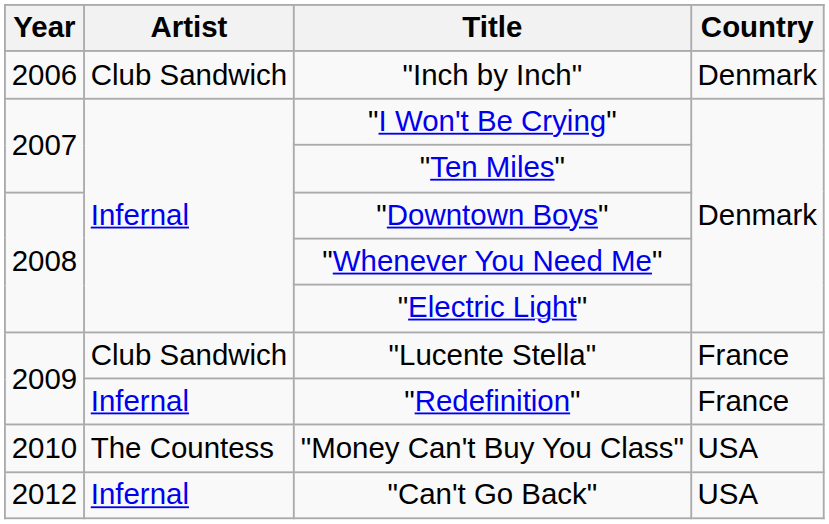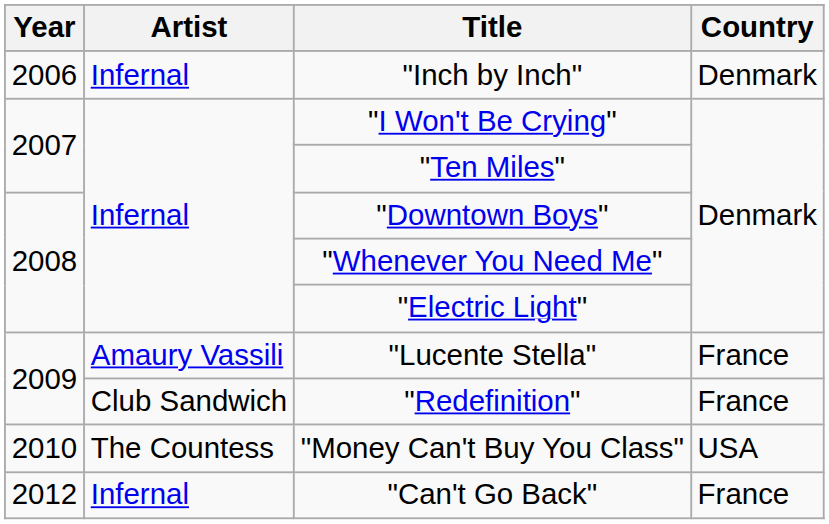"Inch by Inch" | Artist: Club Sandwich -> Infernal
"Lucente Stella" | Artist: Club Sandwich -> Amaury Vassili
"Redefinition" | Artist: Infernal -> Club Sandwich
"Can't Go Back" | Country: USA -> France
